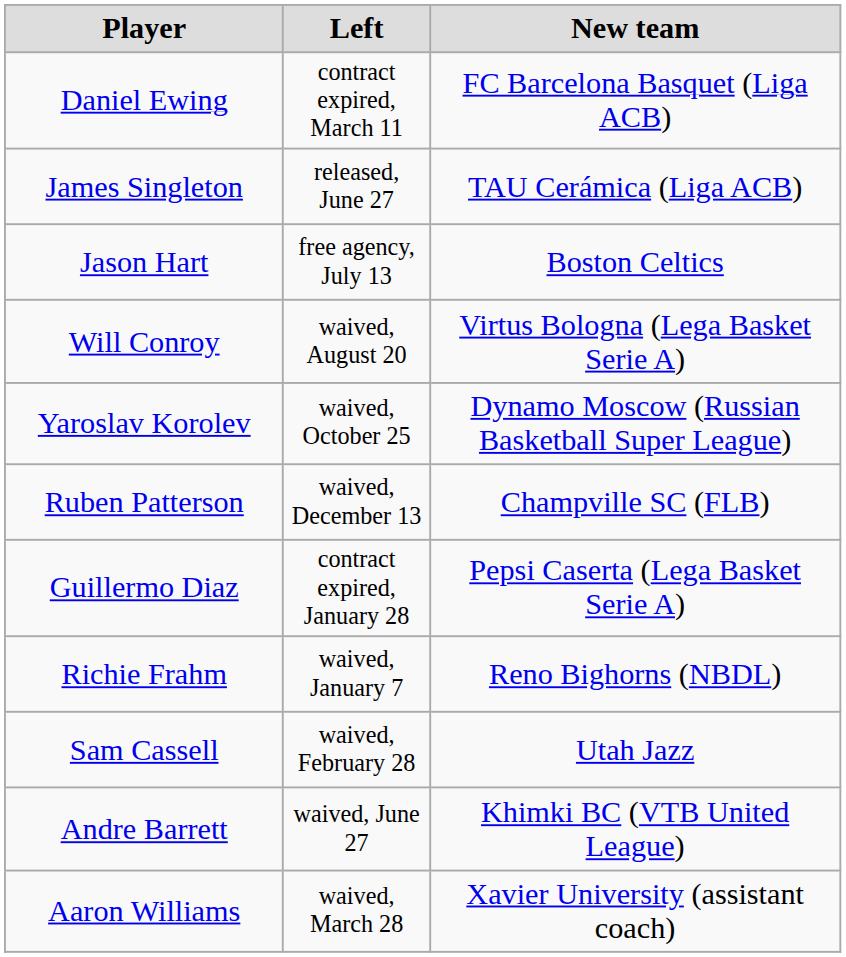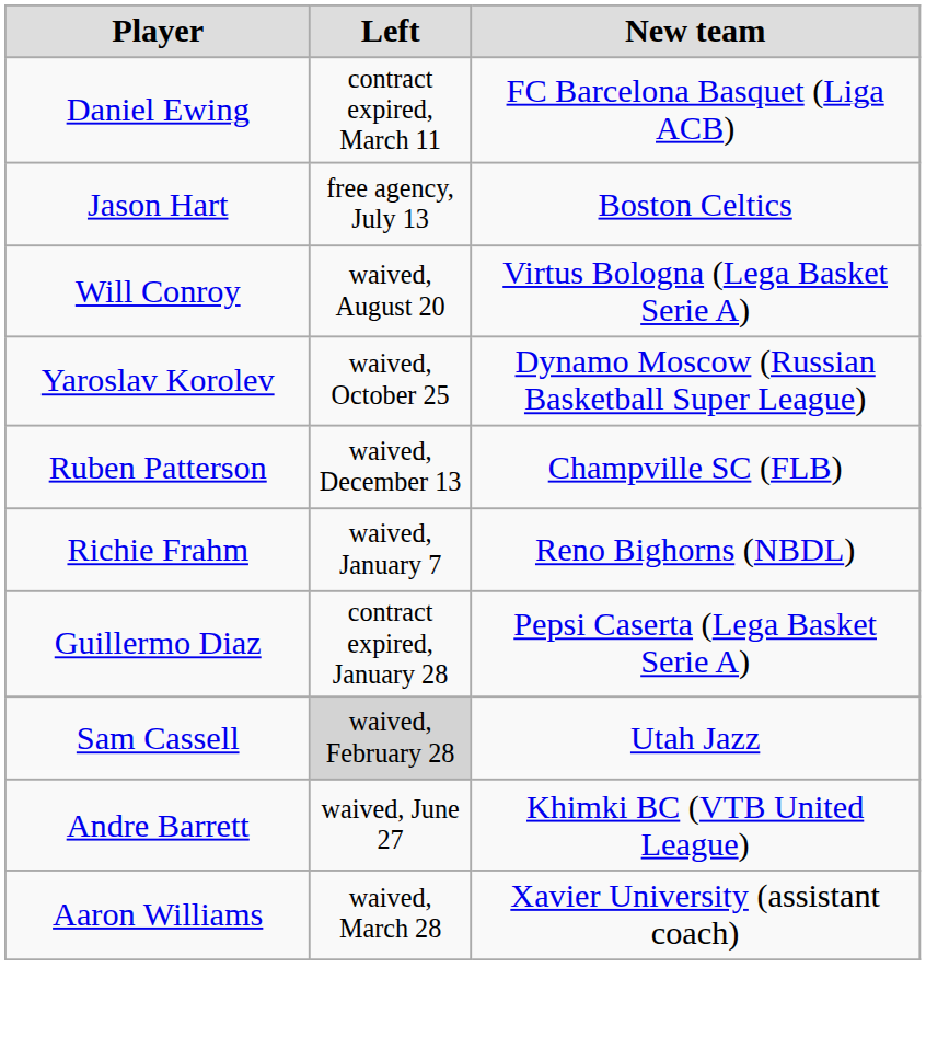- row: James Singleton | released, June 27 | TAU Cerámica (Liga ACB)
rows swapped: Richie Frahm <-> Guillermo Diaz
Sam Cassell | Left: no background -> lightgrey background
